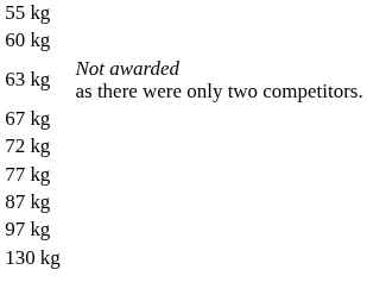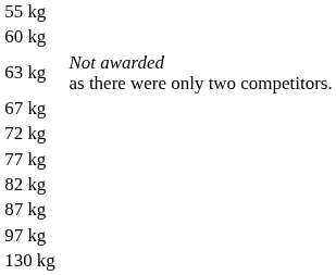+ row: 82 kg
